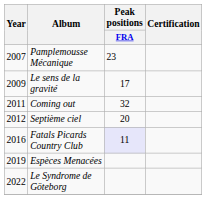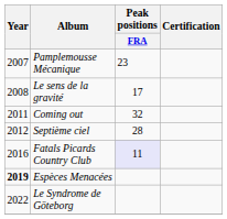Le sens de la gravité | Year: 2009 -> 2008
Septième ciel | Peak positions / FRA: 20 -> 28
Espèces Menacées | Year: normal -> bold
